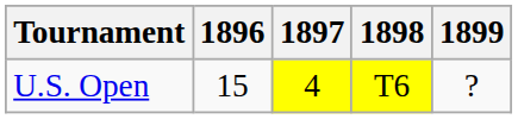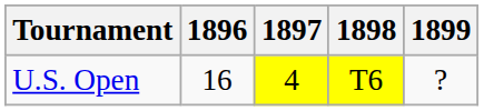U.S. Open | 1896: 15 -> 16
